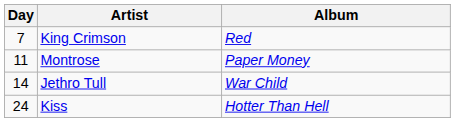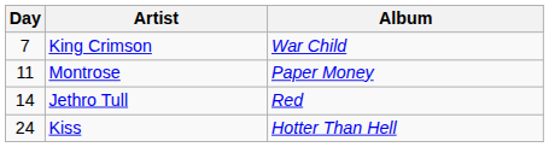King Crimson | Album: Red -> War Child
Jethro Tull | Album: War Child -> Red
